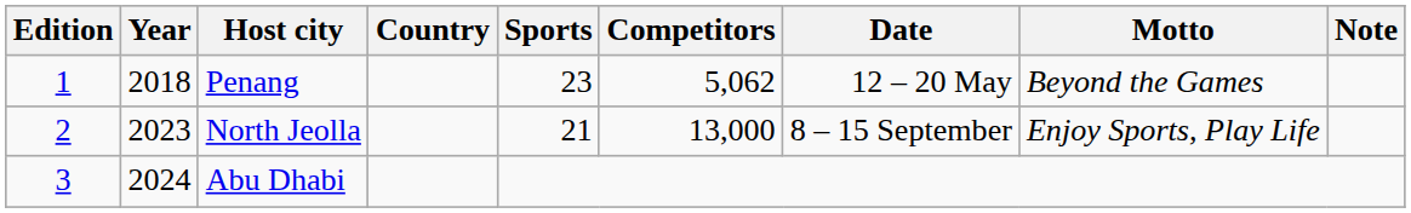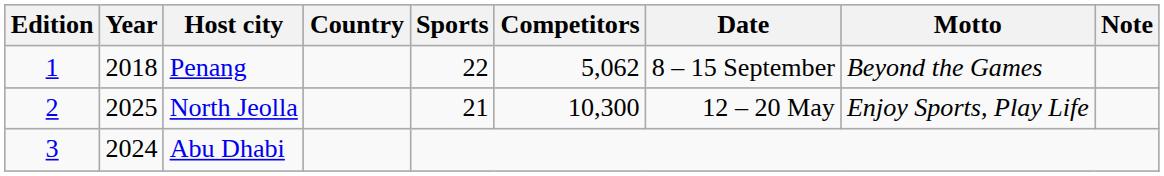Penang | Sports: 23 -> 22
Penang | Date: 12 – 20 May -> 8 – 15 September
North Jeolla | Year: 2023 -> 2025
North Jeolla | Competitors: 13,000 -> 10,300
North Jeolla | Date: 8 – 15 September -> 12 – 20 May
